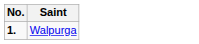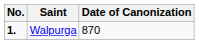+ column: Date of Canonization | 870
